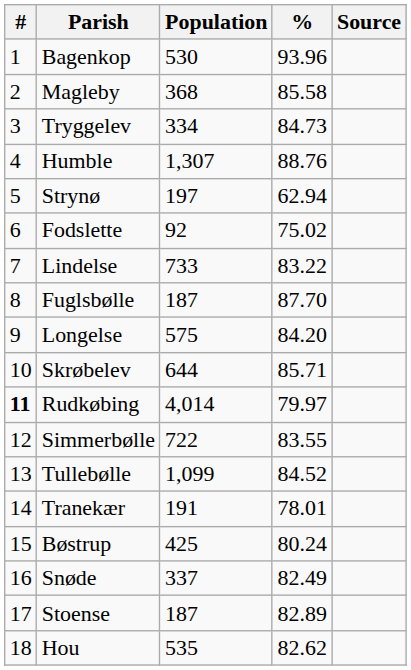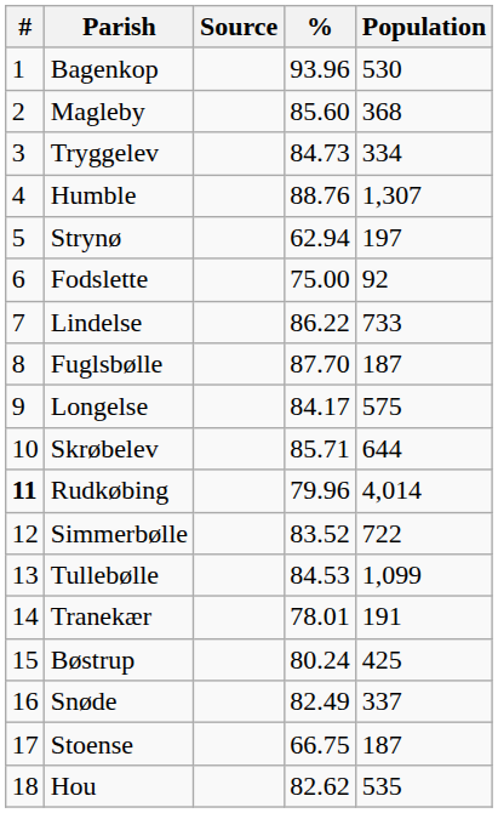columns swapped: Population <-> Source
Magleby | %: 85.58 -> 85.60
Fodslette | %: 75.02 -> 75.00
Lindelse | %: 83.22 -> 86.22
Longelse | %: 84.20 -> 84.17
Rudkøbing | %: 79.97 -> 79.96
Simmerbølle | %: 83.55 -> 83.52
Tullebølle | %: 84.52 -> 84.53
Stoense | %: 82.89 -> 66.75
